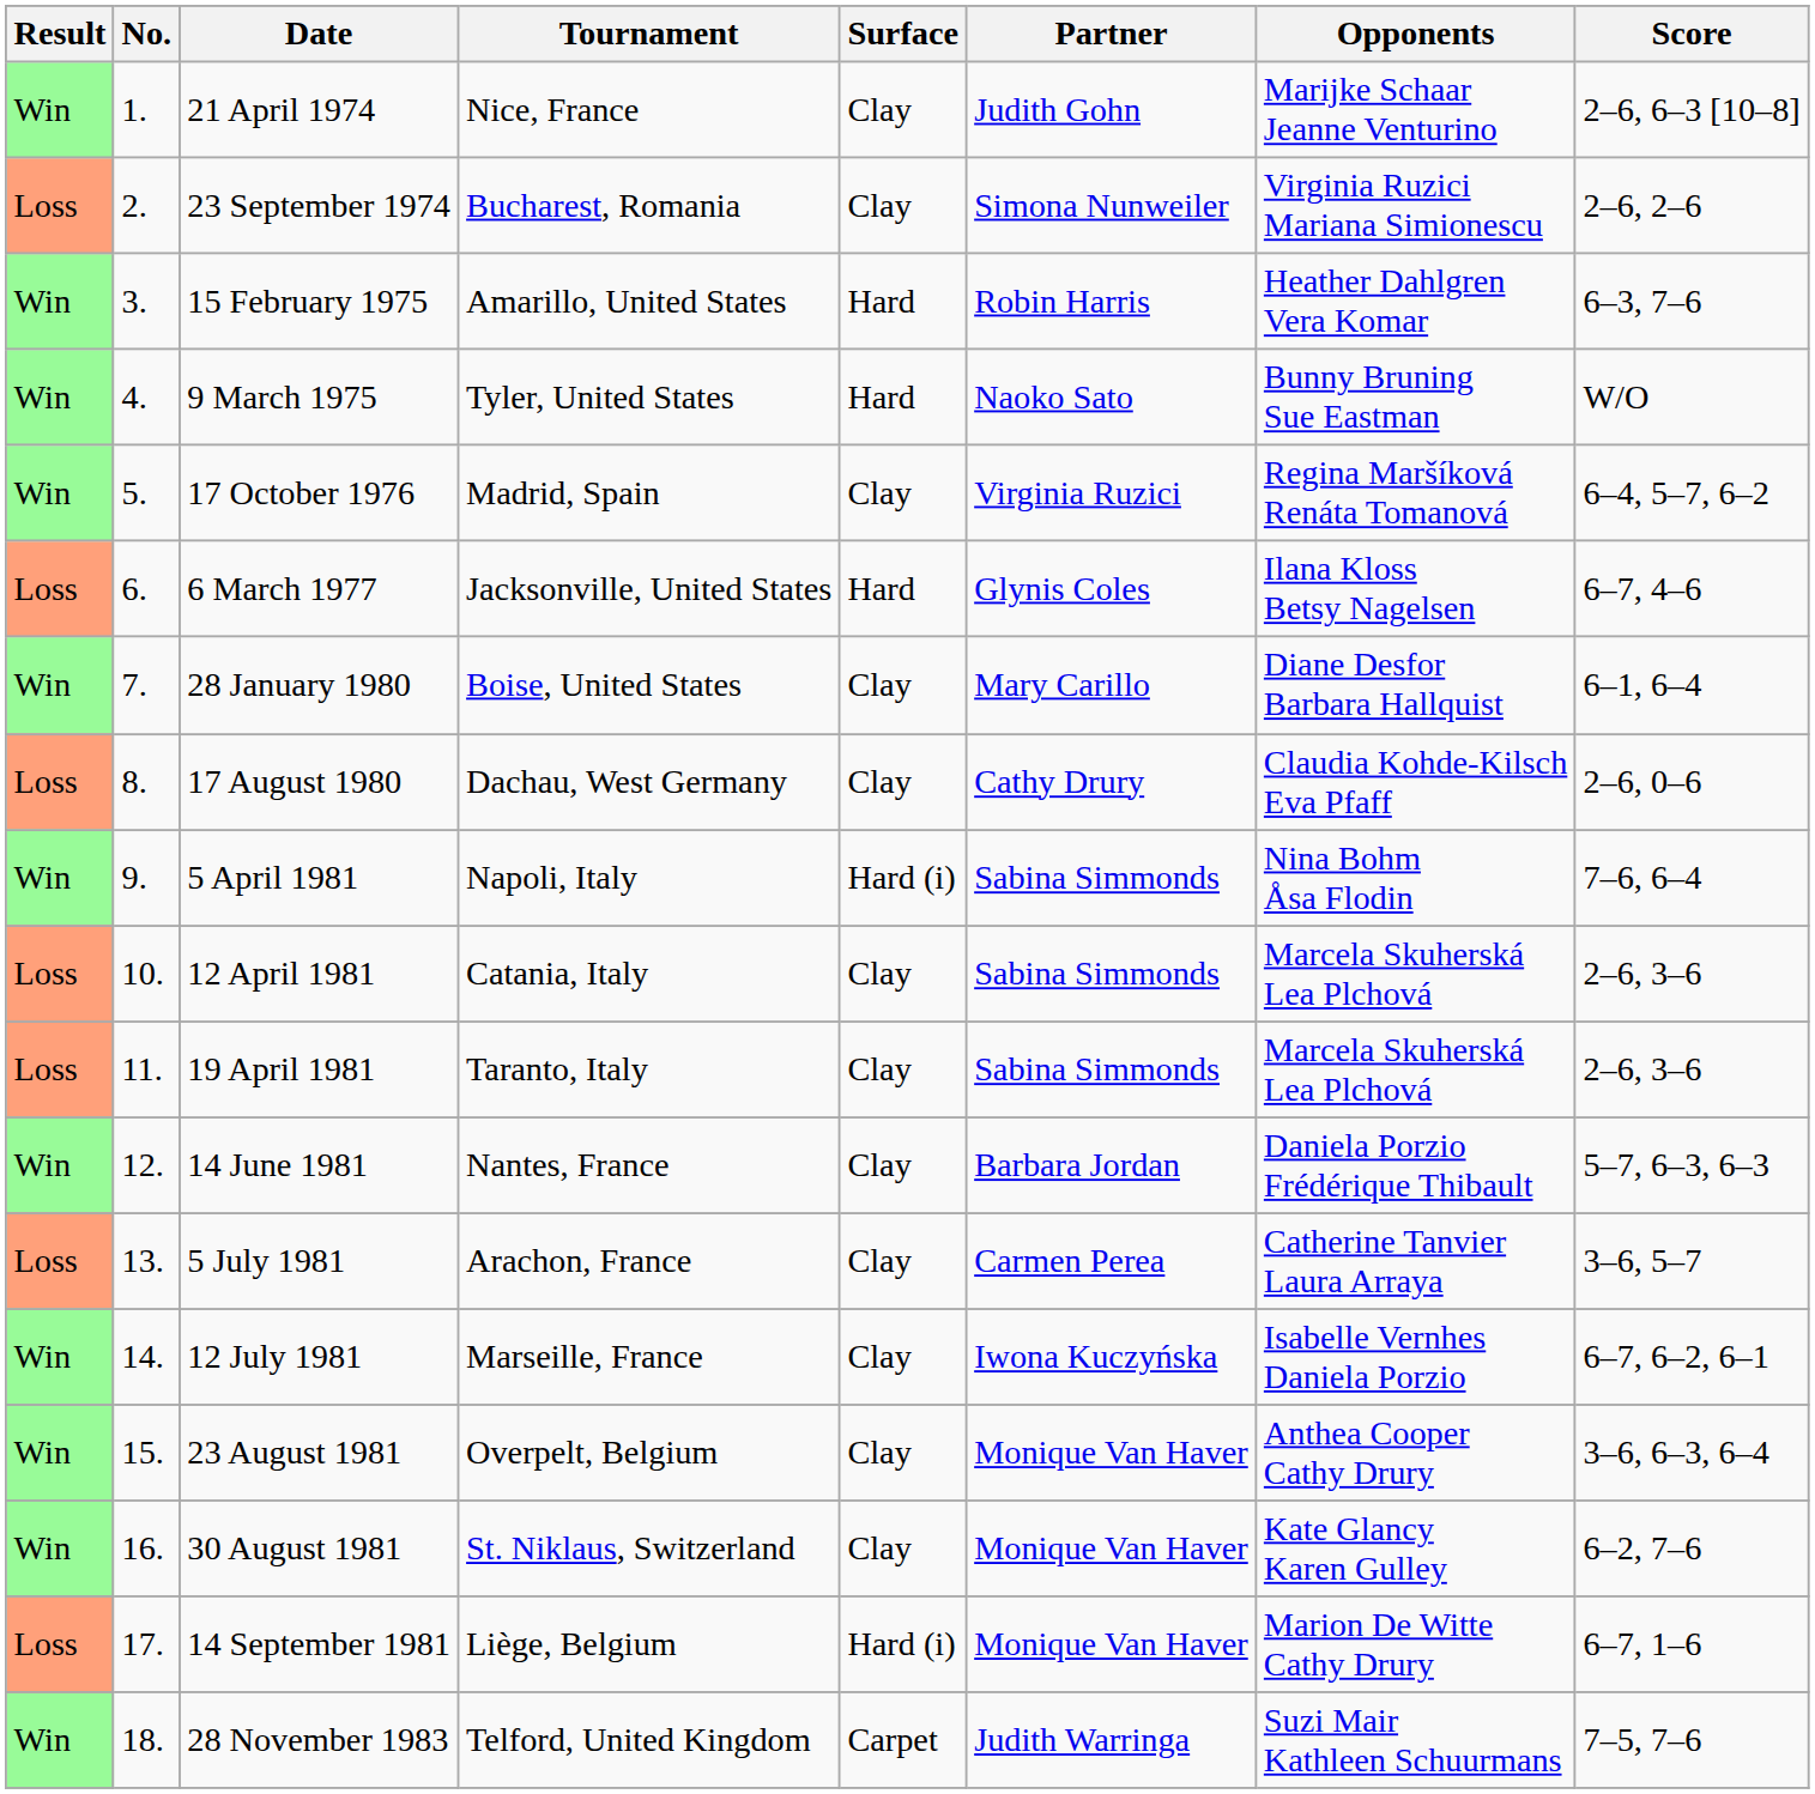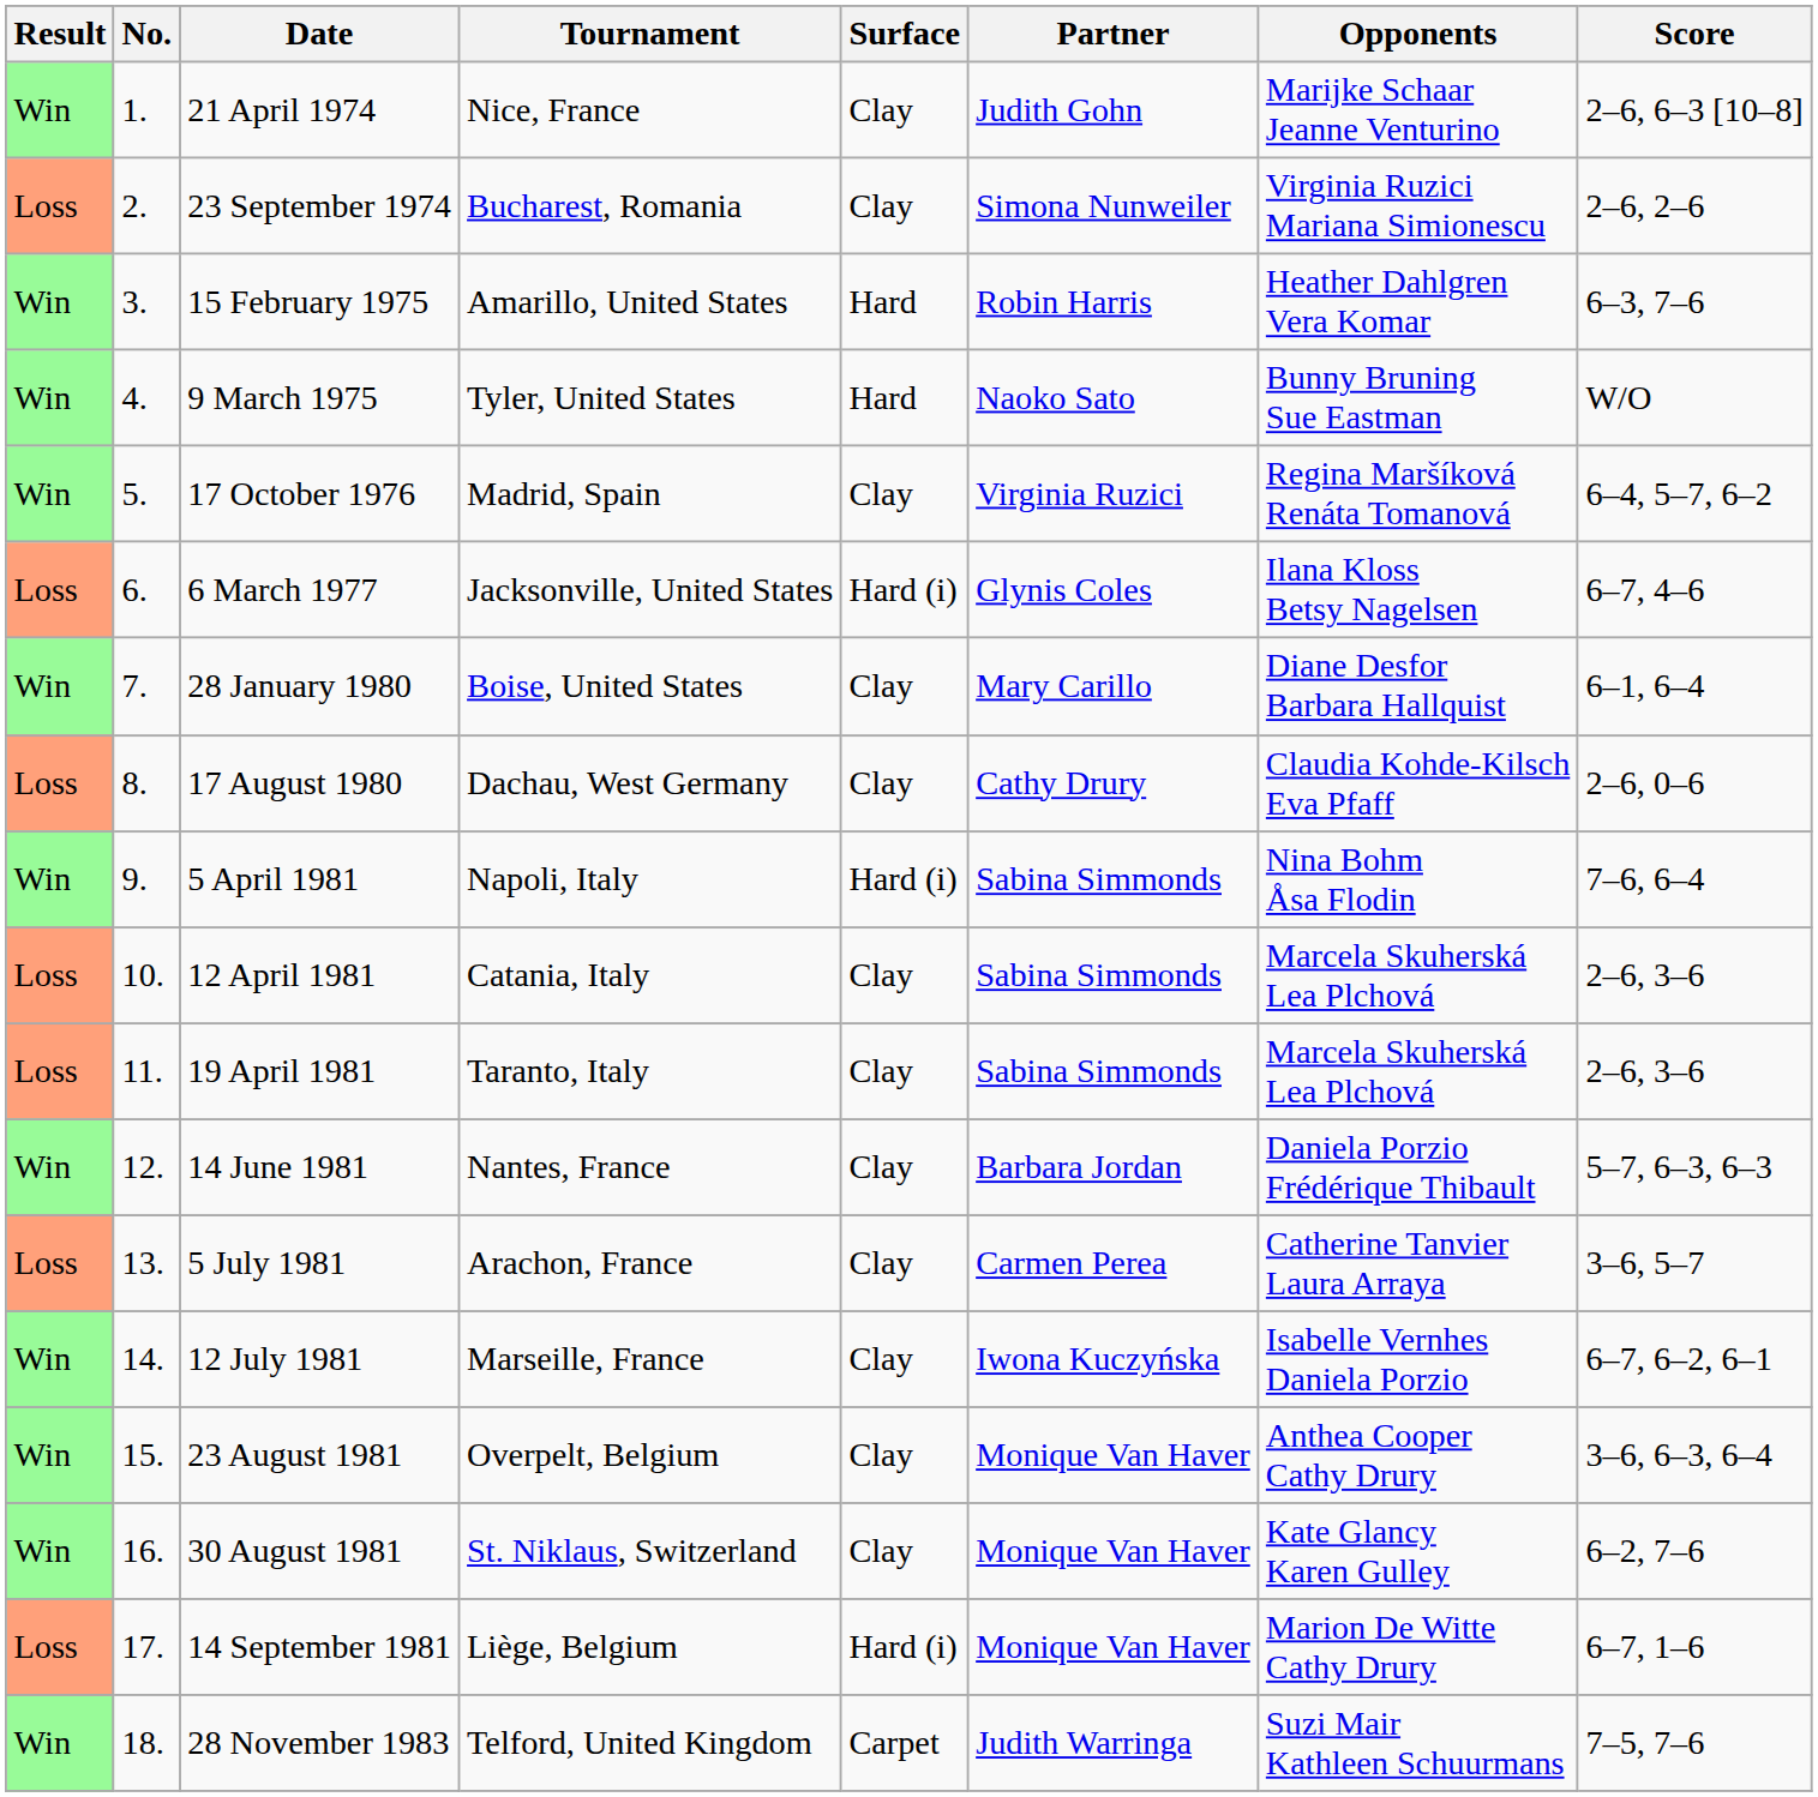6 March 1977 | Surface: Hard -> Hard (i)
